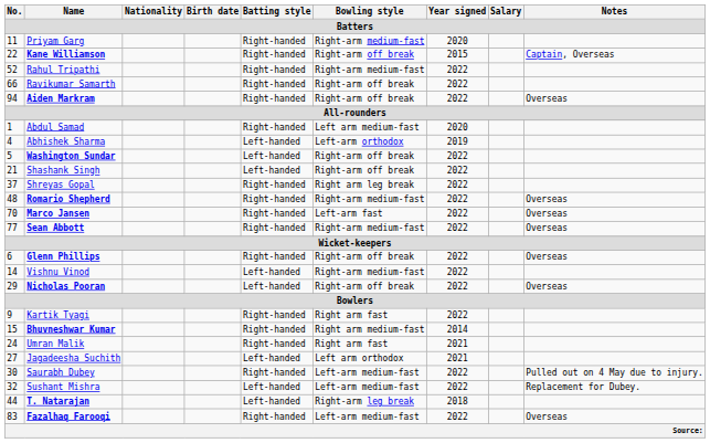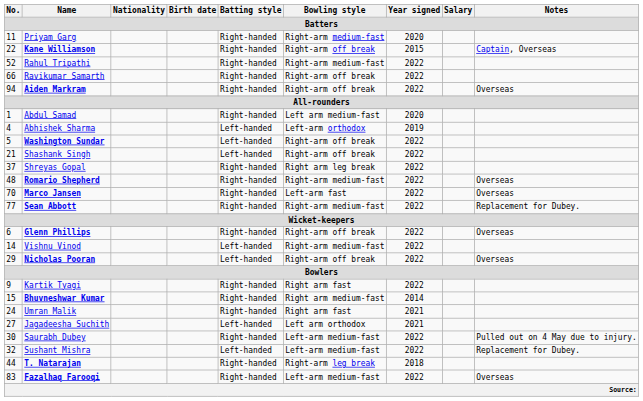Sean Abbott | Notes: Overseas -> Replacement for Dubey.
T. Natarajan | Batting style: Left-handed -> Right-handed
